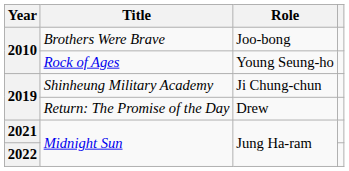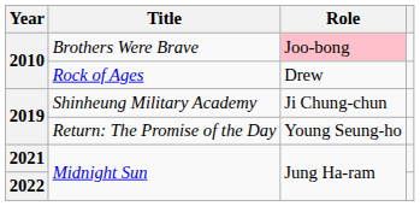Brothers Were Brave | Role: no background -> pink background
Rock of Ages | Role: Young Seung-ho -> Drew
Return: The Promise of the Day | Role: Drew -> Young Seung-ho
